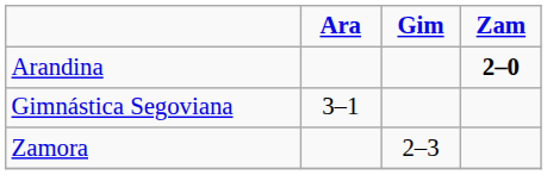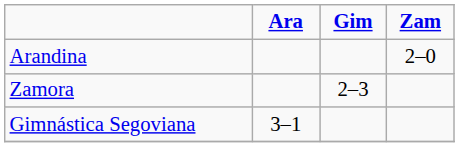Arandina | Zam: bold -> normal
rows swapped: Gimnástica Segoviana <-> Zamora
